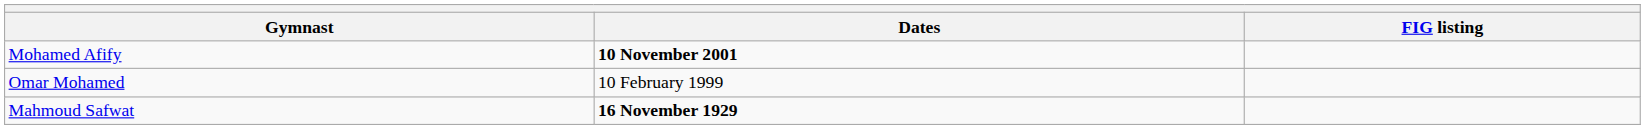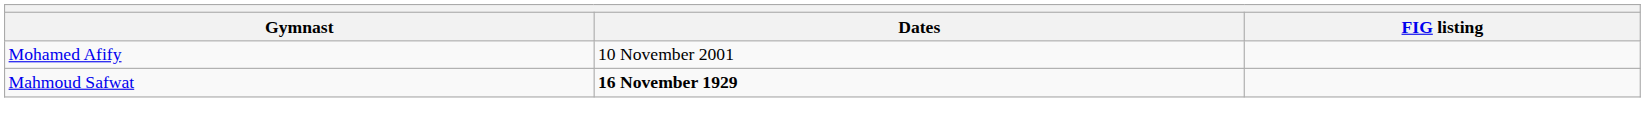Mohamed Afify | Dates: bold -> normal
- row: Omar Mohamed | 10 February 1999
